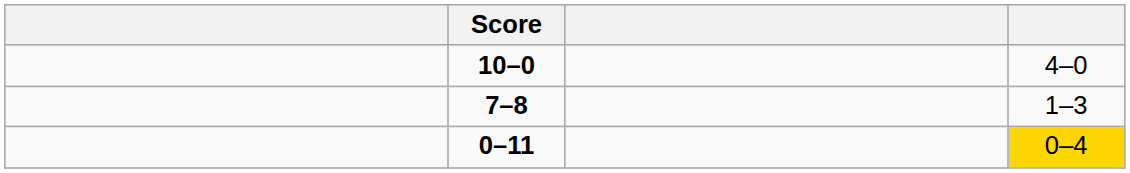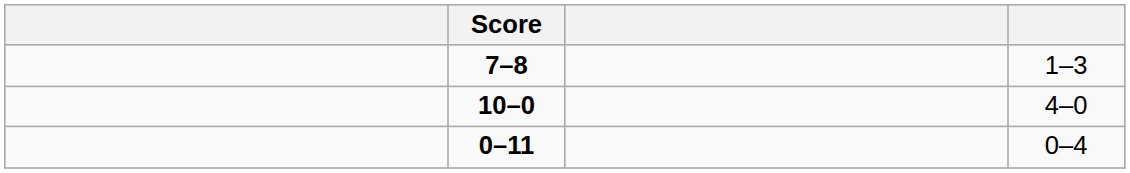rows swapped: 10–0 <-> 7–8
0–11 | column 4: gold background -> no background
